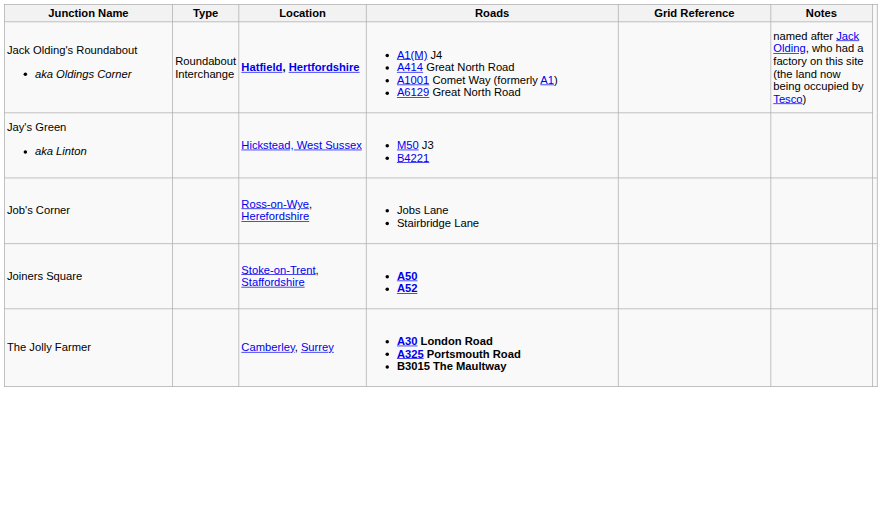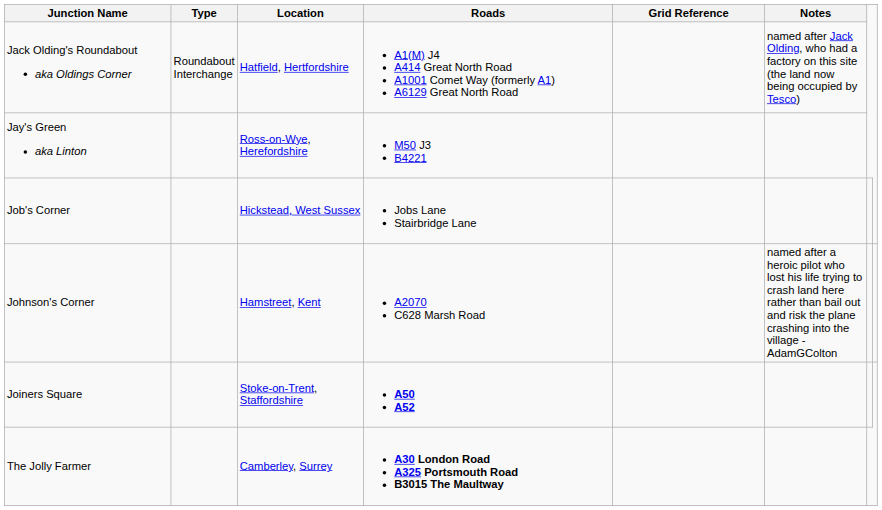Jack Olding's Roundabout aka Oldings Corner | Location: bold -> normal
Jay's Green aka Linton | Location: Hickstead, West Sussex -> Ross-on-Wye, Herefordshire
Job's Corner | Location: Ross-on-Wye, Herefordshire -> Hickstead, West Sussex
+ row: Johnson's Corner | Hamstreet, Kent | A2070 C628 Marsh Road | named after a heroic pilot who lost his life trying to crash land here rather than bail out and risk the plane crashing into the village - AdamGColton
